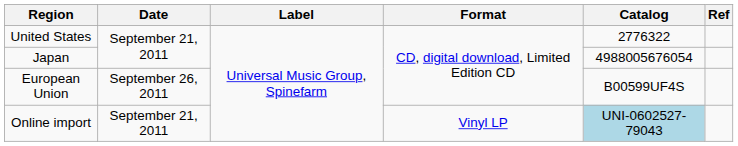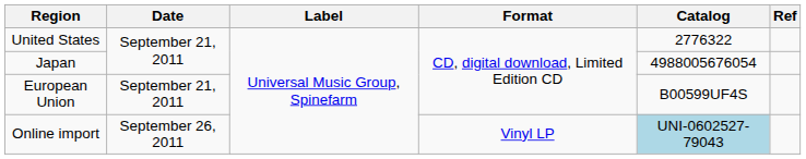European Union | Date: September 26, 2011 -> September 21, 2011
Online import | Date: September 21, 2011 -> September 26, 2011
